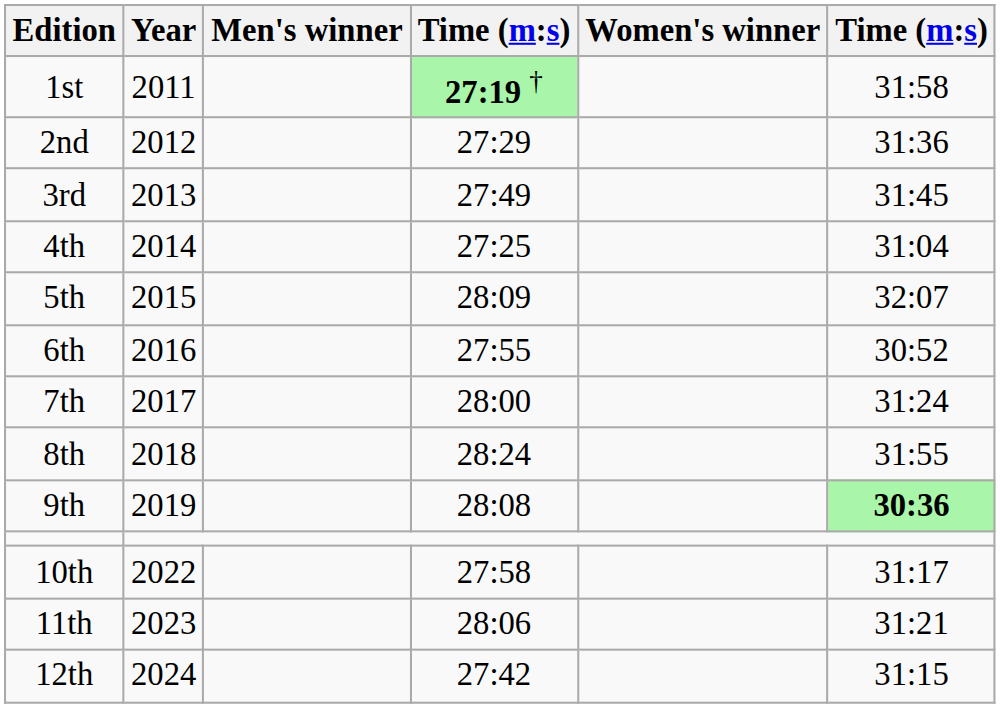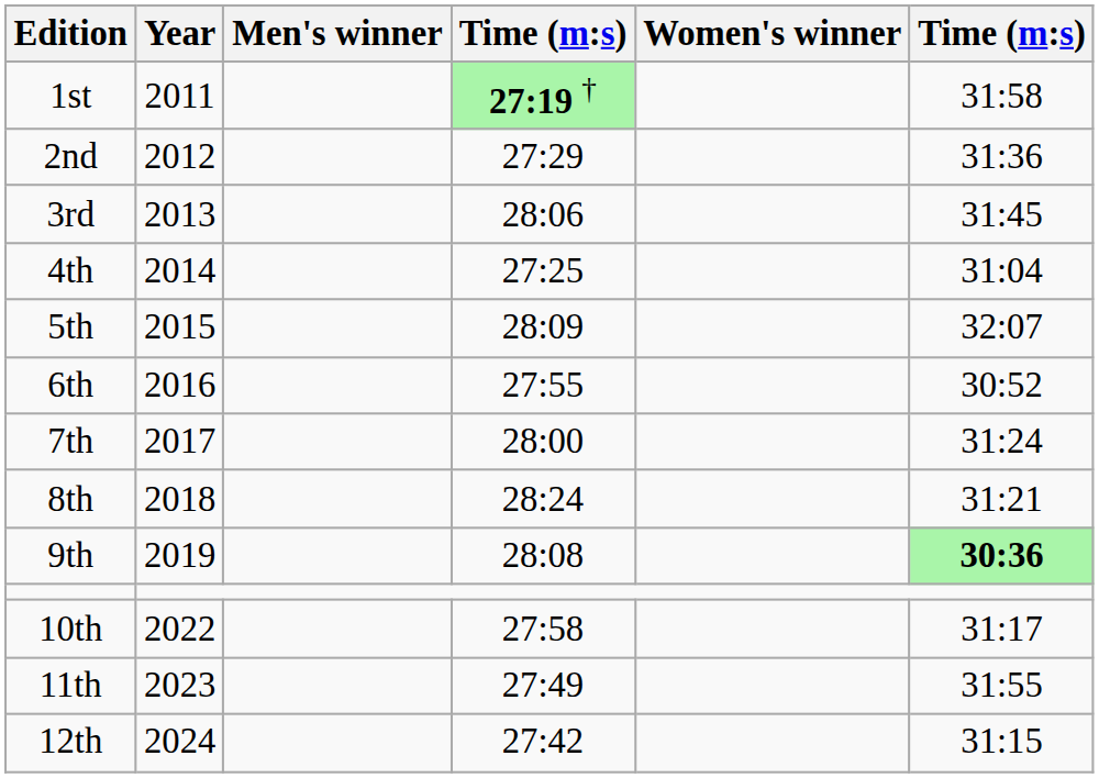3rd | column 4: 27:49 -> 28:06
8th | column 6: 31:55 -> 31:21
11th | column 4: 28:06 -> 27:49
11th | column 6: 31:21 -> 31:55
